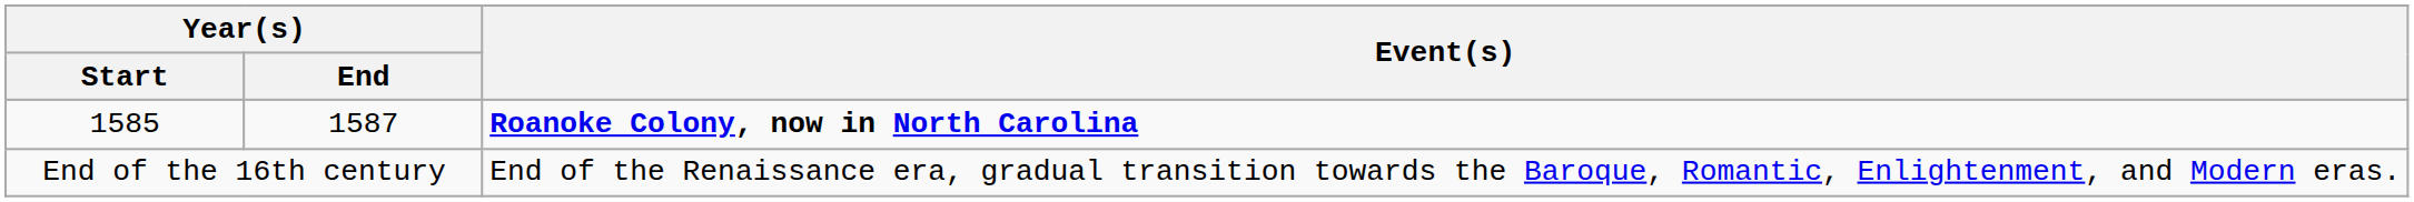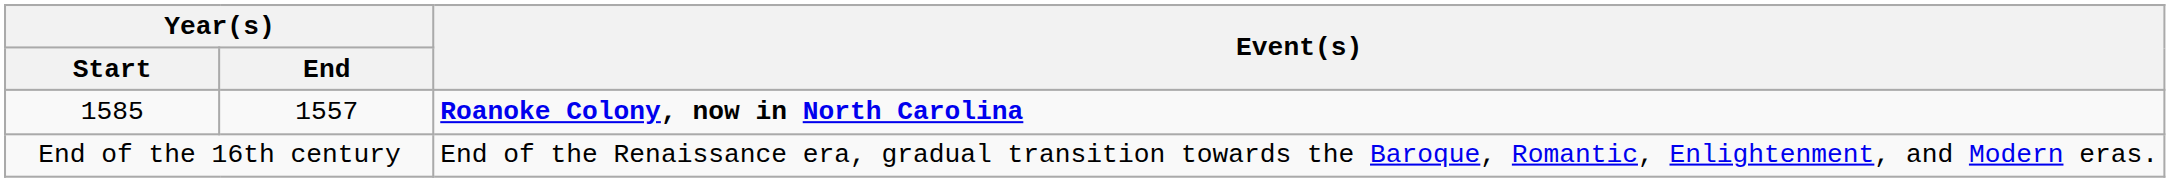1585 | Year(s) / End: 1587 -> 1557
